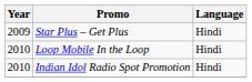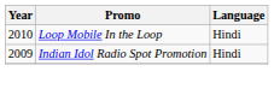- row: 2009 | Star Plus – Get Plus | Hindi
Indian Idol Radio Spot Promotion | Year: 2010 -> 2009
